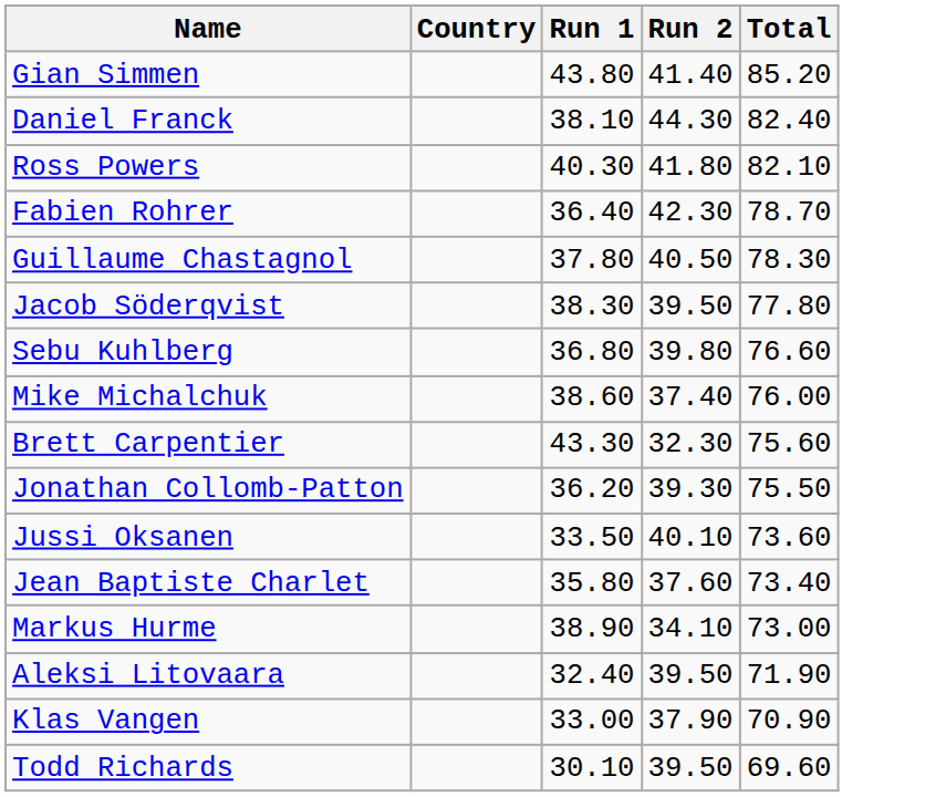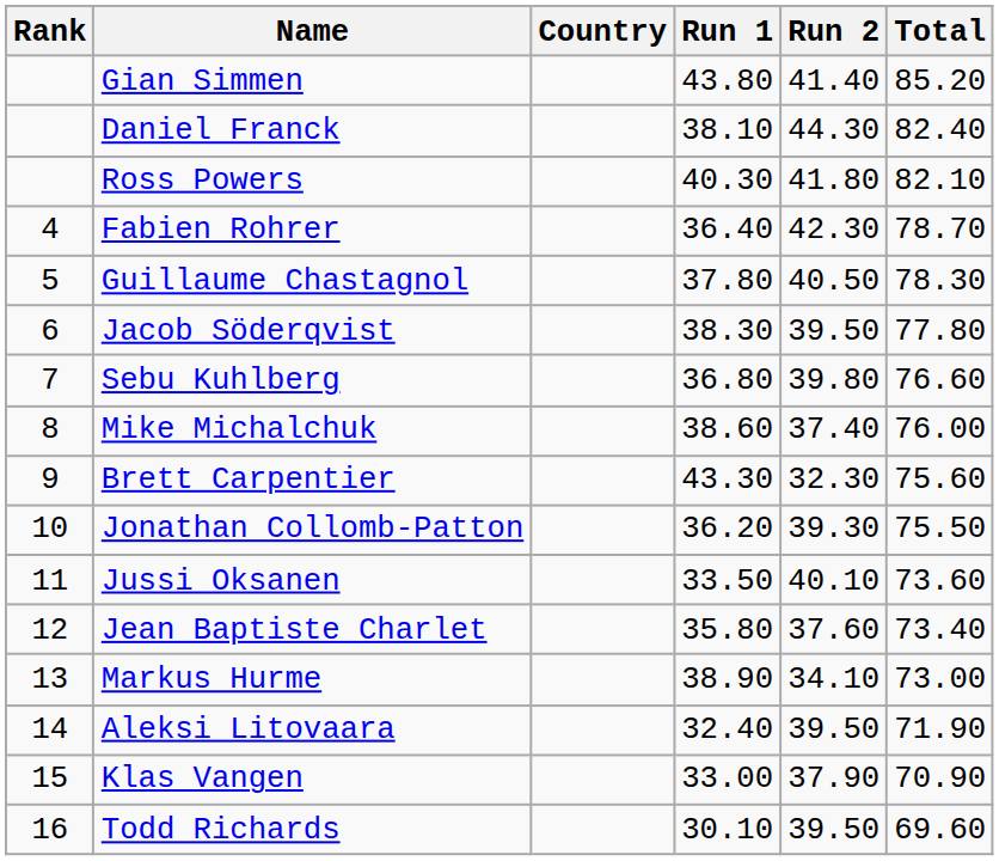+ column: Rank | 4 | 5 | 6 | 7 | 8 | 9 | 10 | 11 | 12 | 13 | 14 | 15 | 16
